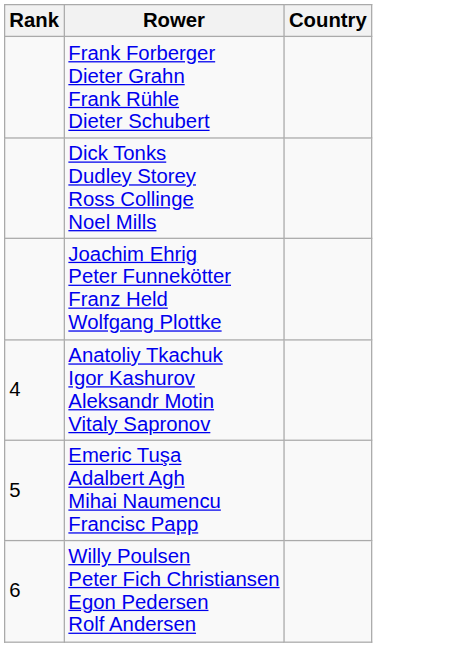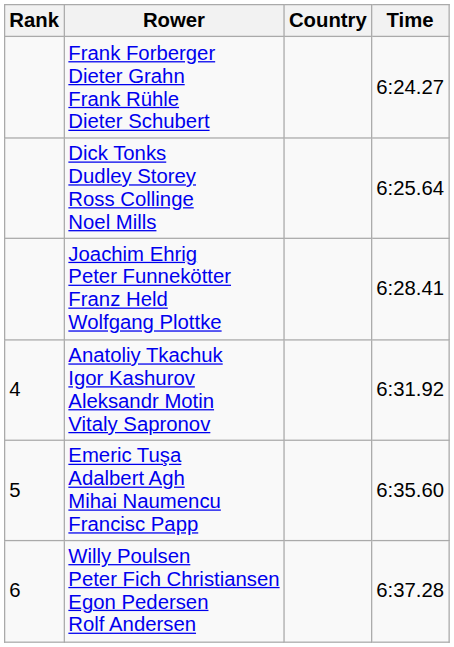+ column: Time | 6:24.27 | 6:25.64 | 6:28.41 | 6:31.92 | 6:35.60 | 6:37.28
